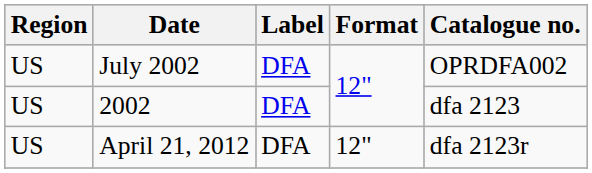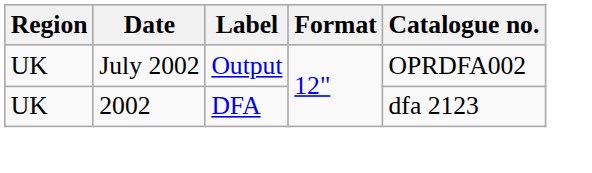July 2002 | Region: US -> UK
July 2002 | Label: DFA -> Output
2002 | Region: US -> UK
- row: US | April 21, 2012 | DFA | 12" | dfa 2123r
